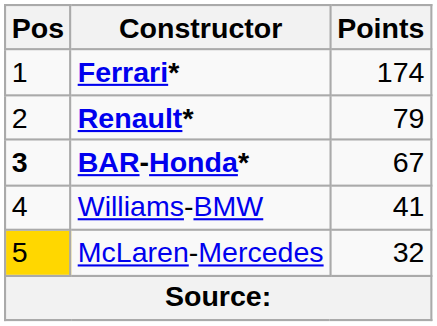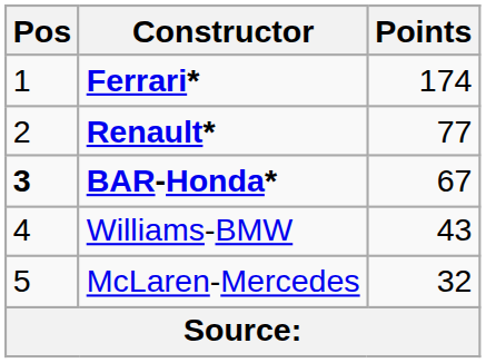Renault* | Points: 79 -> 77
Williams-BMW | Points: 41 -> 43
McLaren-Mercedes | Pos: gold background -> no background
